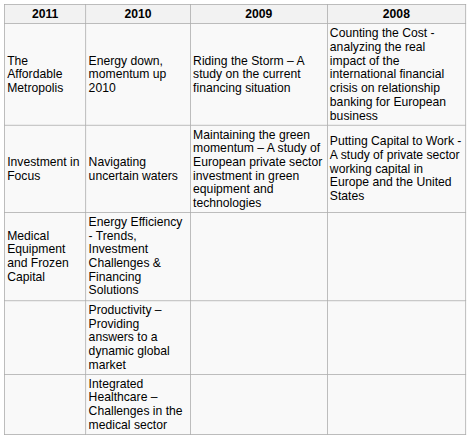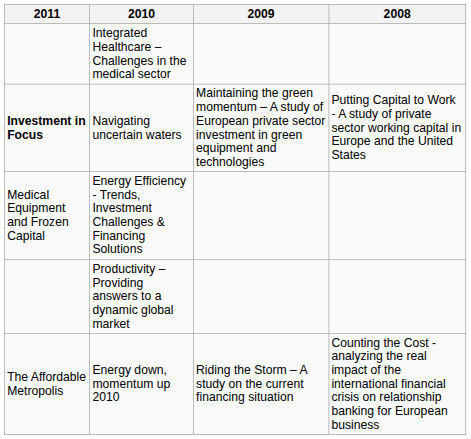rows swapped: Energy down, momentum up 2010 <-> Integrated Healthcare – Challenges in the medical sector
Navigating uncertain waters | 2011: normal -> bold
